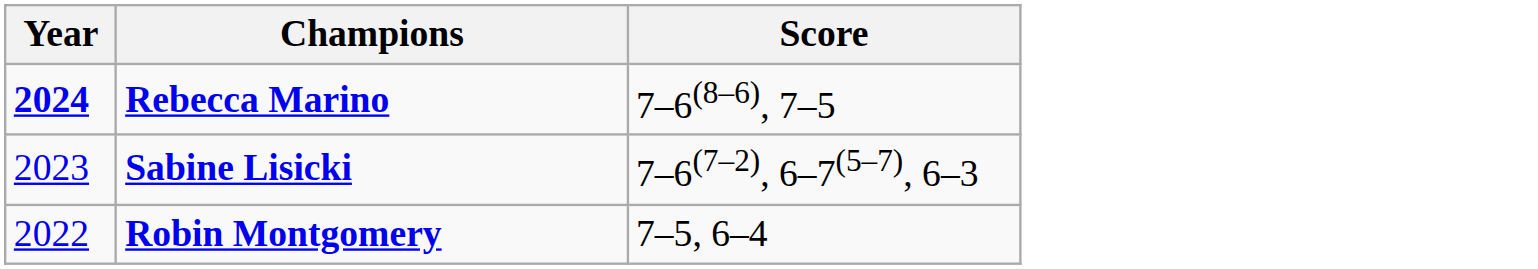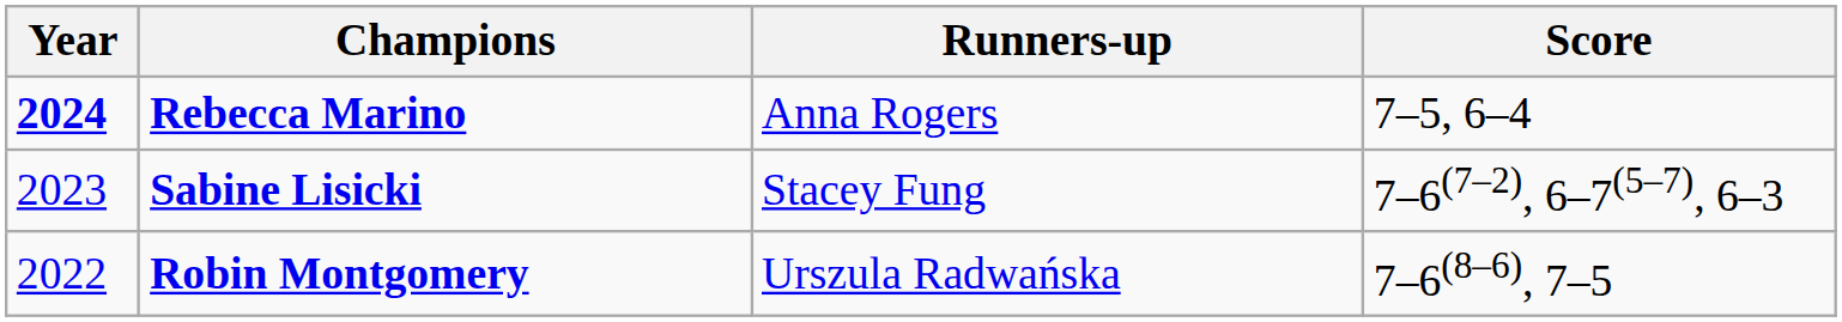+ column: Runners-up | Anna Rogers | Stacey Fung | Urszula Radwańska
Rebecca Marino | Score: 7–6(8–6), 7–5 -> 7–5, 6–4
Robin Montgomery | Score: 7–5, 6–4 -> 7–6(8–6), 7–5
